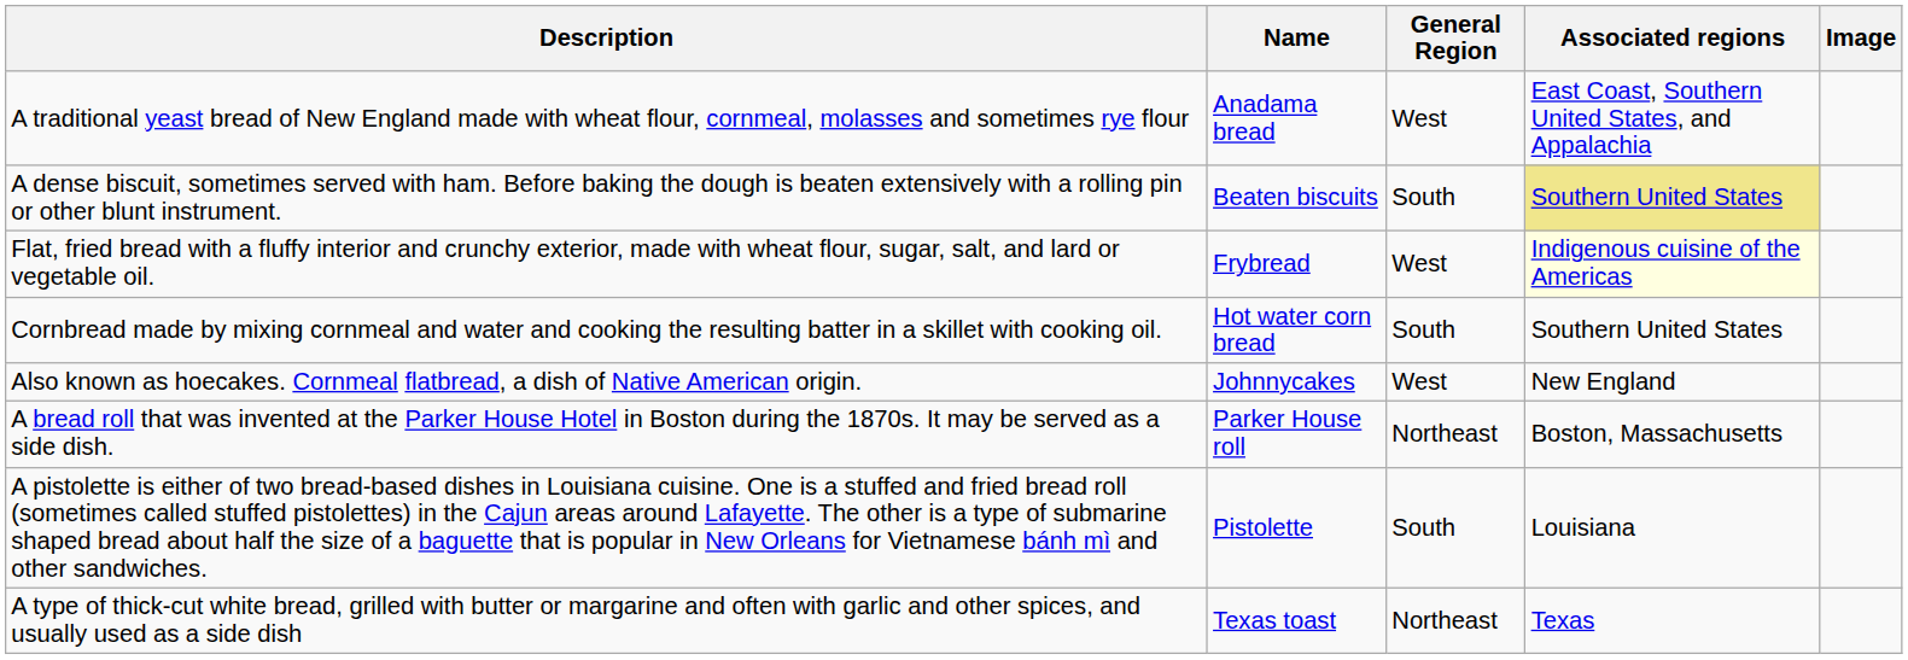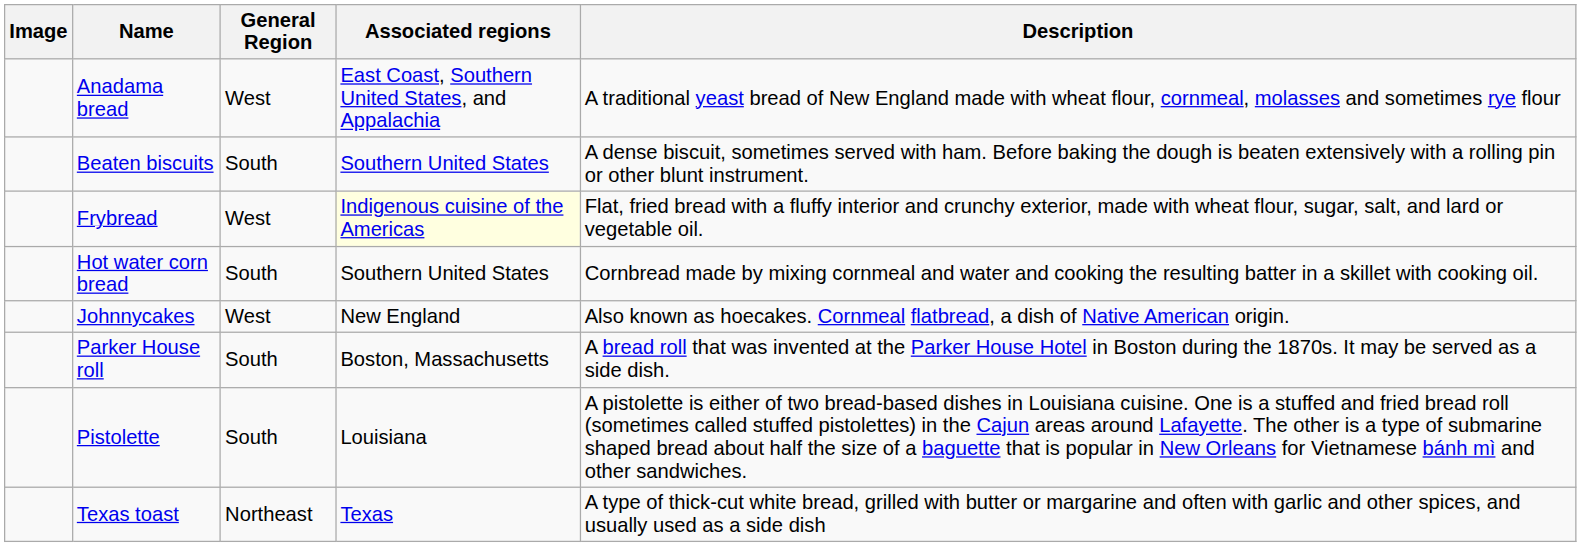columns swapped: Image <-> Description
Beaten biscuits | Associated regions: khaki background -> no background
Parker House roll | General Region: Northeast -> South
